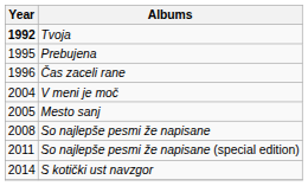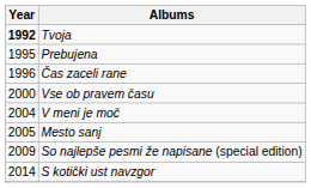+ row: 2000 | Vse ob pravem času
- row: 2008 | So najlepše pesmi že napisane
So najlepše pesmi že napisane (special edition) | Year: 2011 -> 2009
